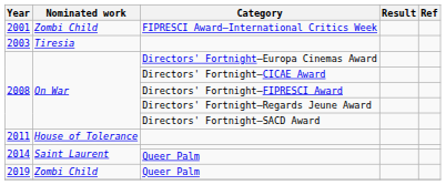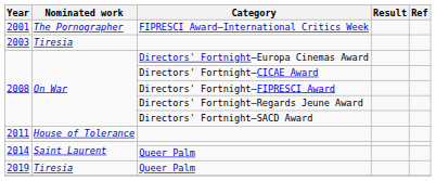FIPRESCI Award–International Critics Week | Nominated work: Zombi Child -> The Pornographer
2019 / Queer Palm | Nominated work: Zombi Child -> Tiresia
